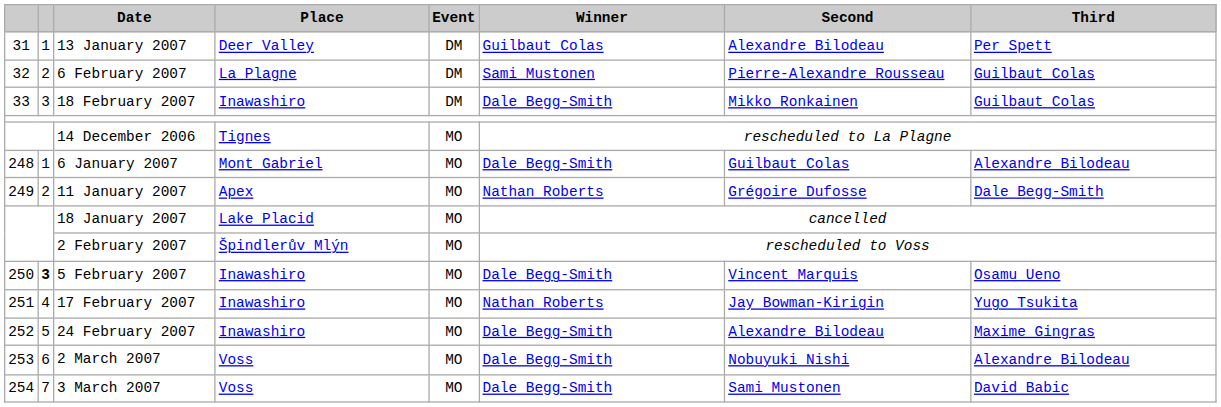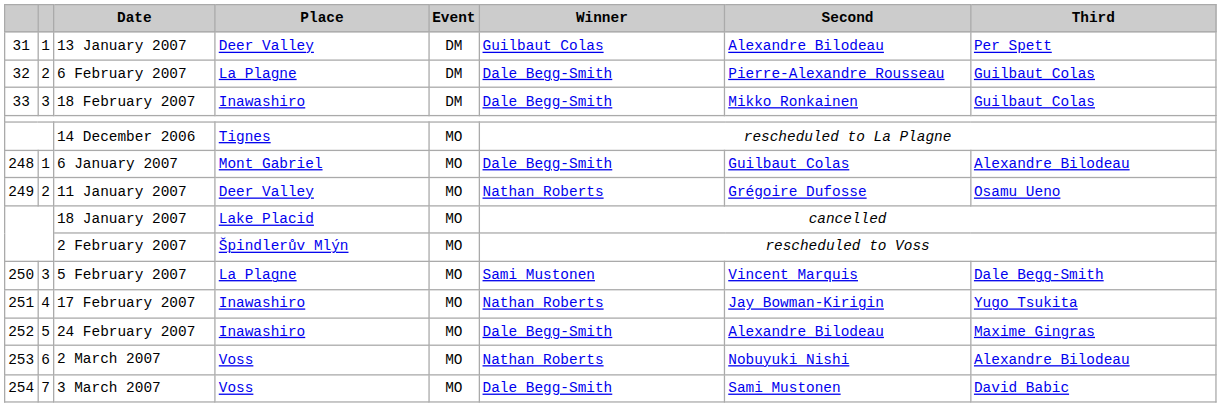6 February 2007 | Winner: Sami Mustonen -> Dale Begg-Smith
11 January 2007 | Place: Apex -> Deer Valley
11 January 2007 | Third: Dale Begg-Smith -> Osamu Ueno
5 February 2007 | column 2: bold -> normal
5 February 2007 | Place: Inawashiro -> La Plagne
5 February 2007 | Winner: Dale Begg-Smith -> Sami Mustonen
5 February 2007 | Third: Osamu Ueno -> Dale Begg-Smith
2 March 2007 | Winner: Dale Begg-Smith -> Nathan Roberts
